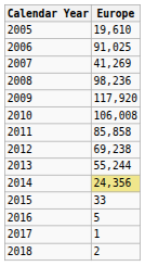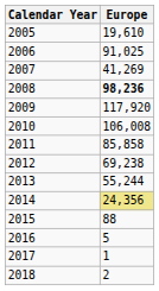2008 | Europe: normal -> bold
2015 | Europe: 33 -> 88
